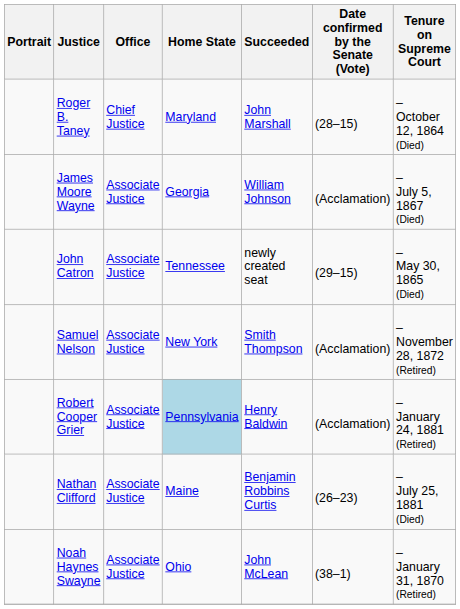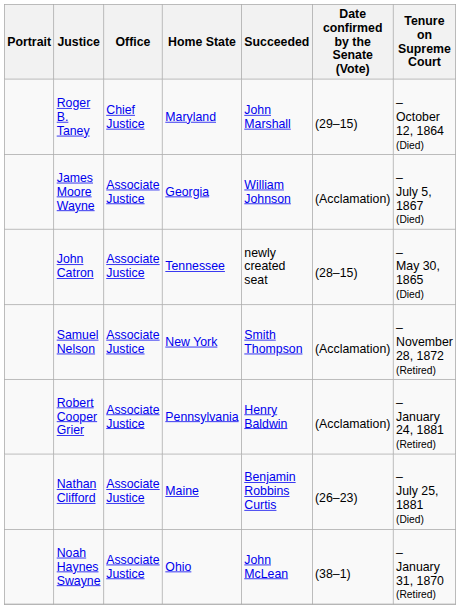Roger B. Taney | Date confirmed by the Senate (Vote): (28–15) -> (29–15)
John Catron | Date confirmed by the Senate (Vote): (29–15) -> (28–15)
Robert Cooper Grier | Home State: lightblue background -> no background
